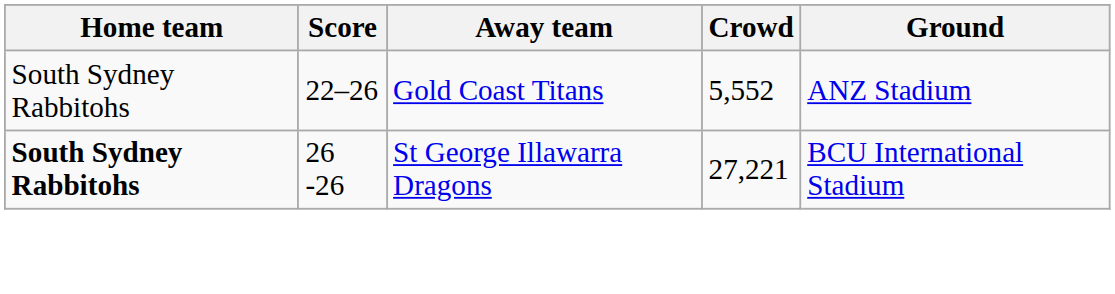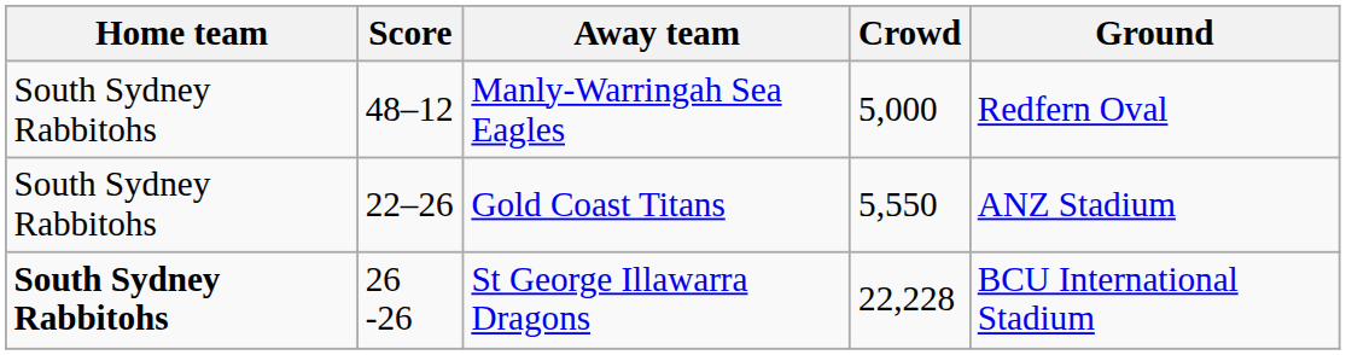+ row: South Sydney Rabbitohs | 48–12 | Manly-Warringah Sea Eagles | 5,000 | Redfern Oval
Gold Coast Titans | Crowd: 5,552 -> 5,550
St George Illawarra Dragons | Crowd: 27,221 -> 22,228
